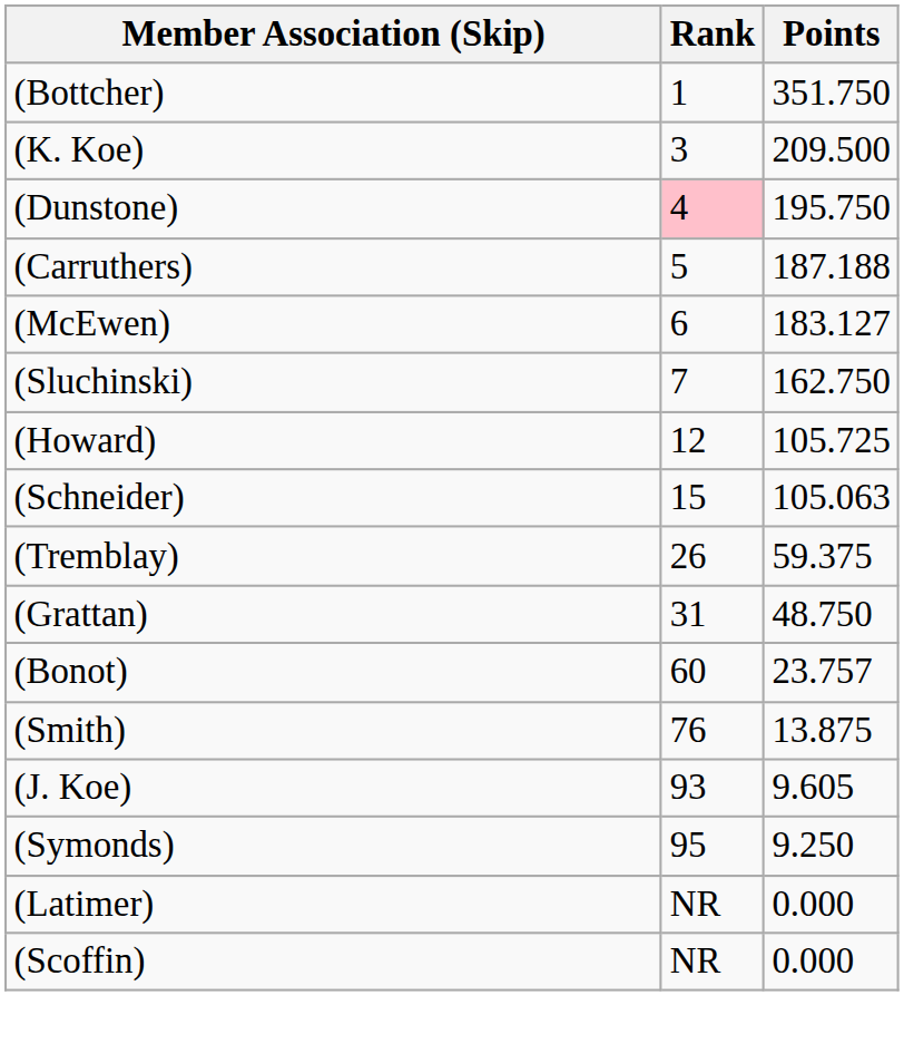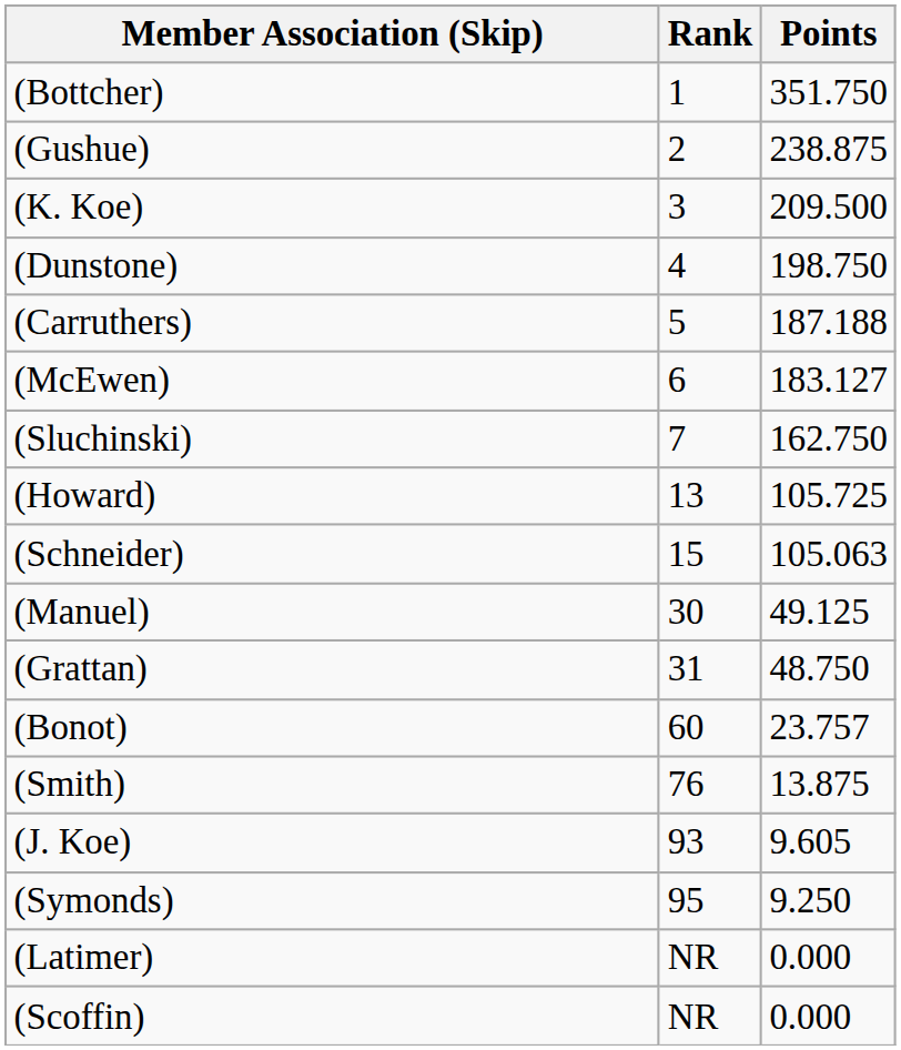+ row: (Gushue) | 2 | 238.875
(Dunstone) | Rank: pink background -> no background
(Dunstone) | Points: 195.750 -> 198.750
(Howard) | Rank: 12 -> 13
- row: (Tremblay) | 26 | 59.375
+ row: (Manuel) | 30 | 49.125
